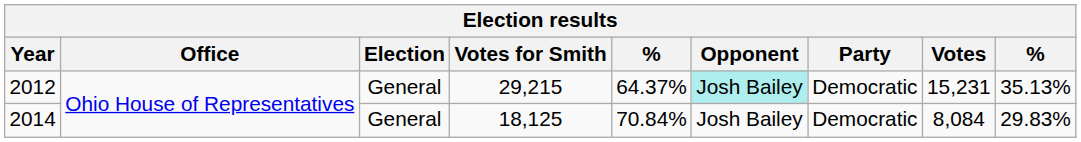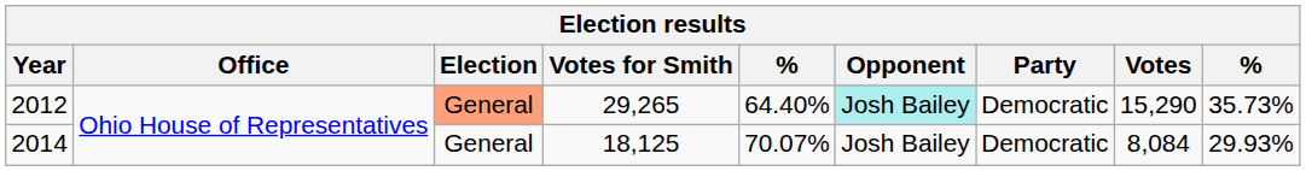2012 | Election: no background -> lightsalmon background
2012 | Votes for Smith: 29,215 -> 29,265
2012 | column 5: 64.37% -> 64.40%
2012 | Votes: 15,231 -> 15,290
2012 | column 9: 35.13% -> 35.73%
2014 | column 5: 70.84% -> 70.07%
2014 | column 9: 29.83% -> 29.93%
